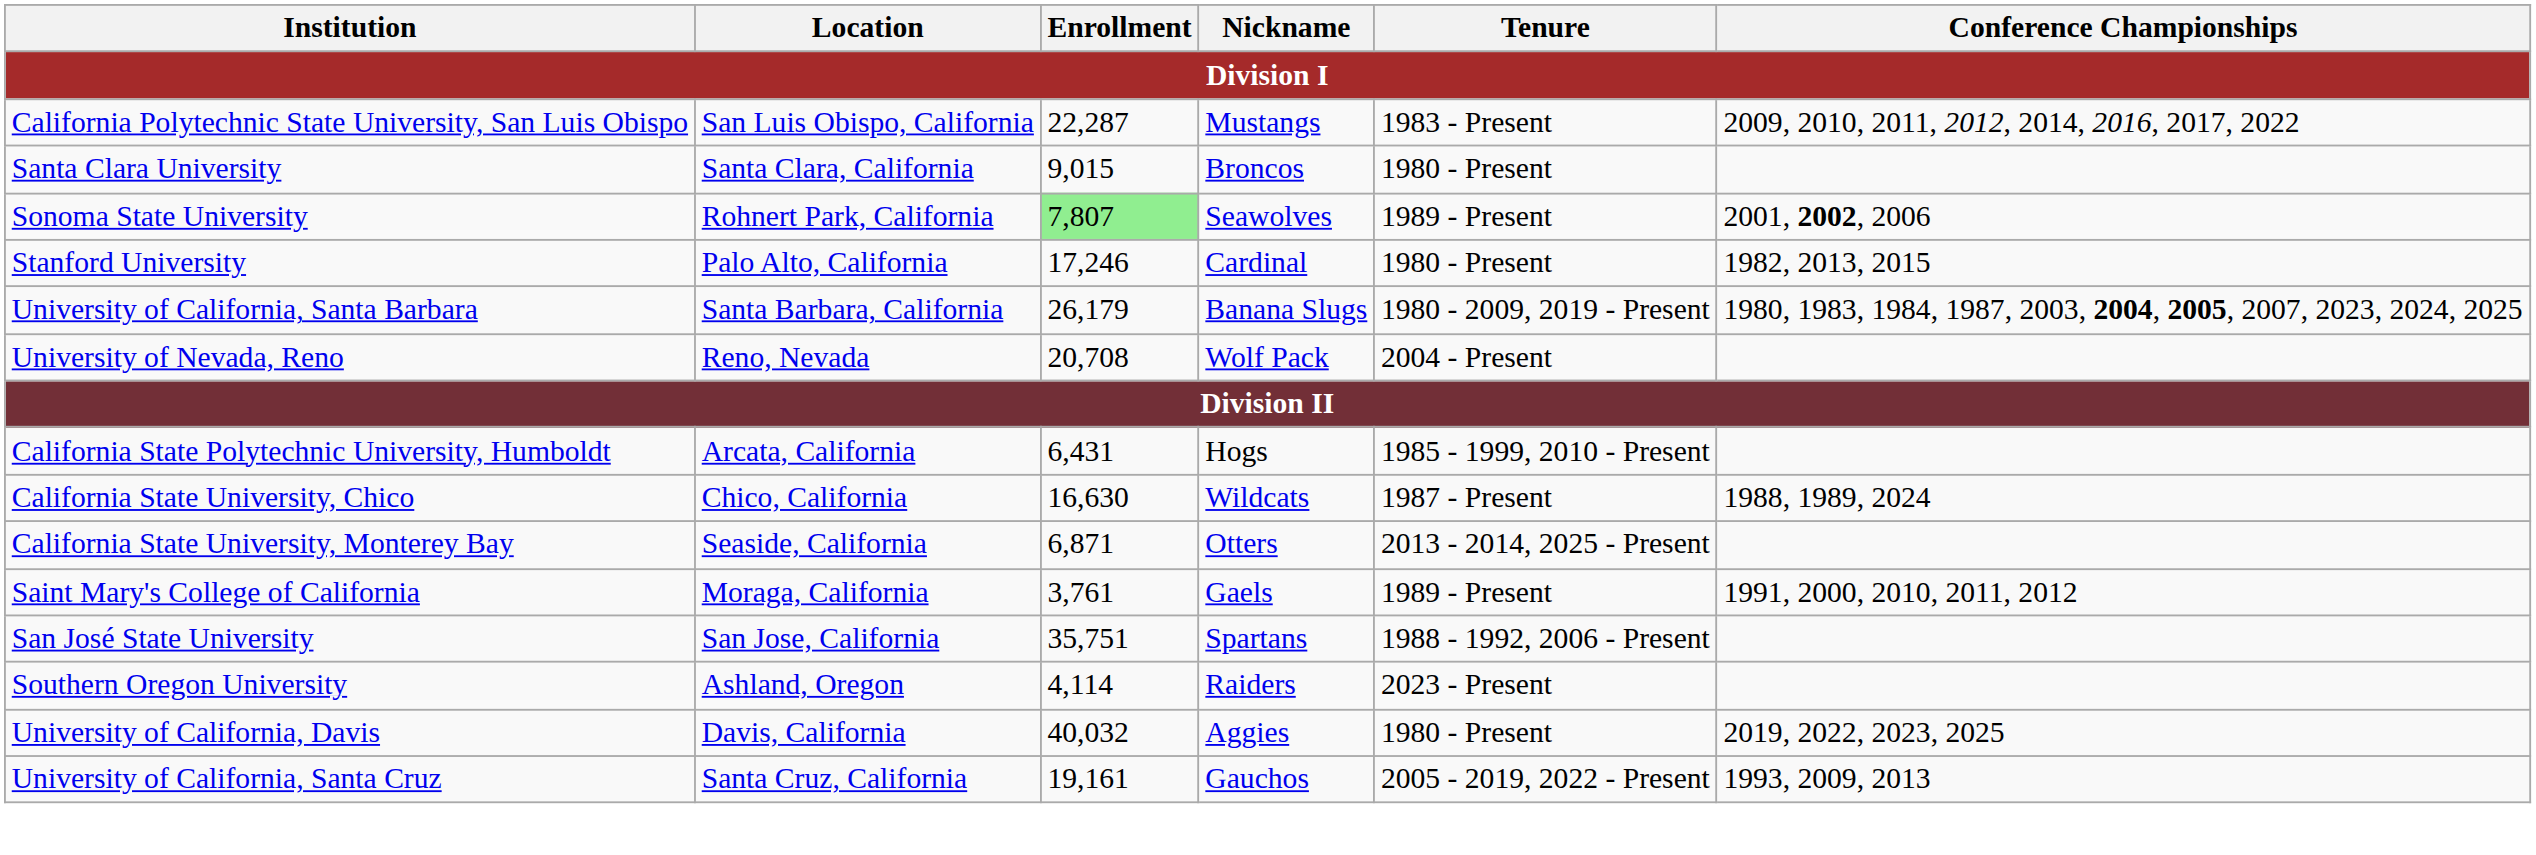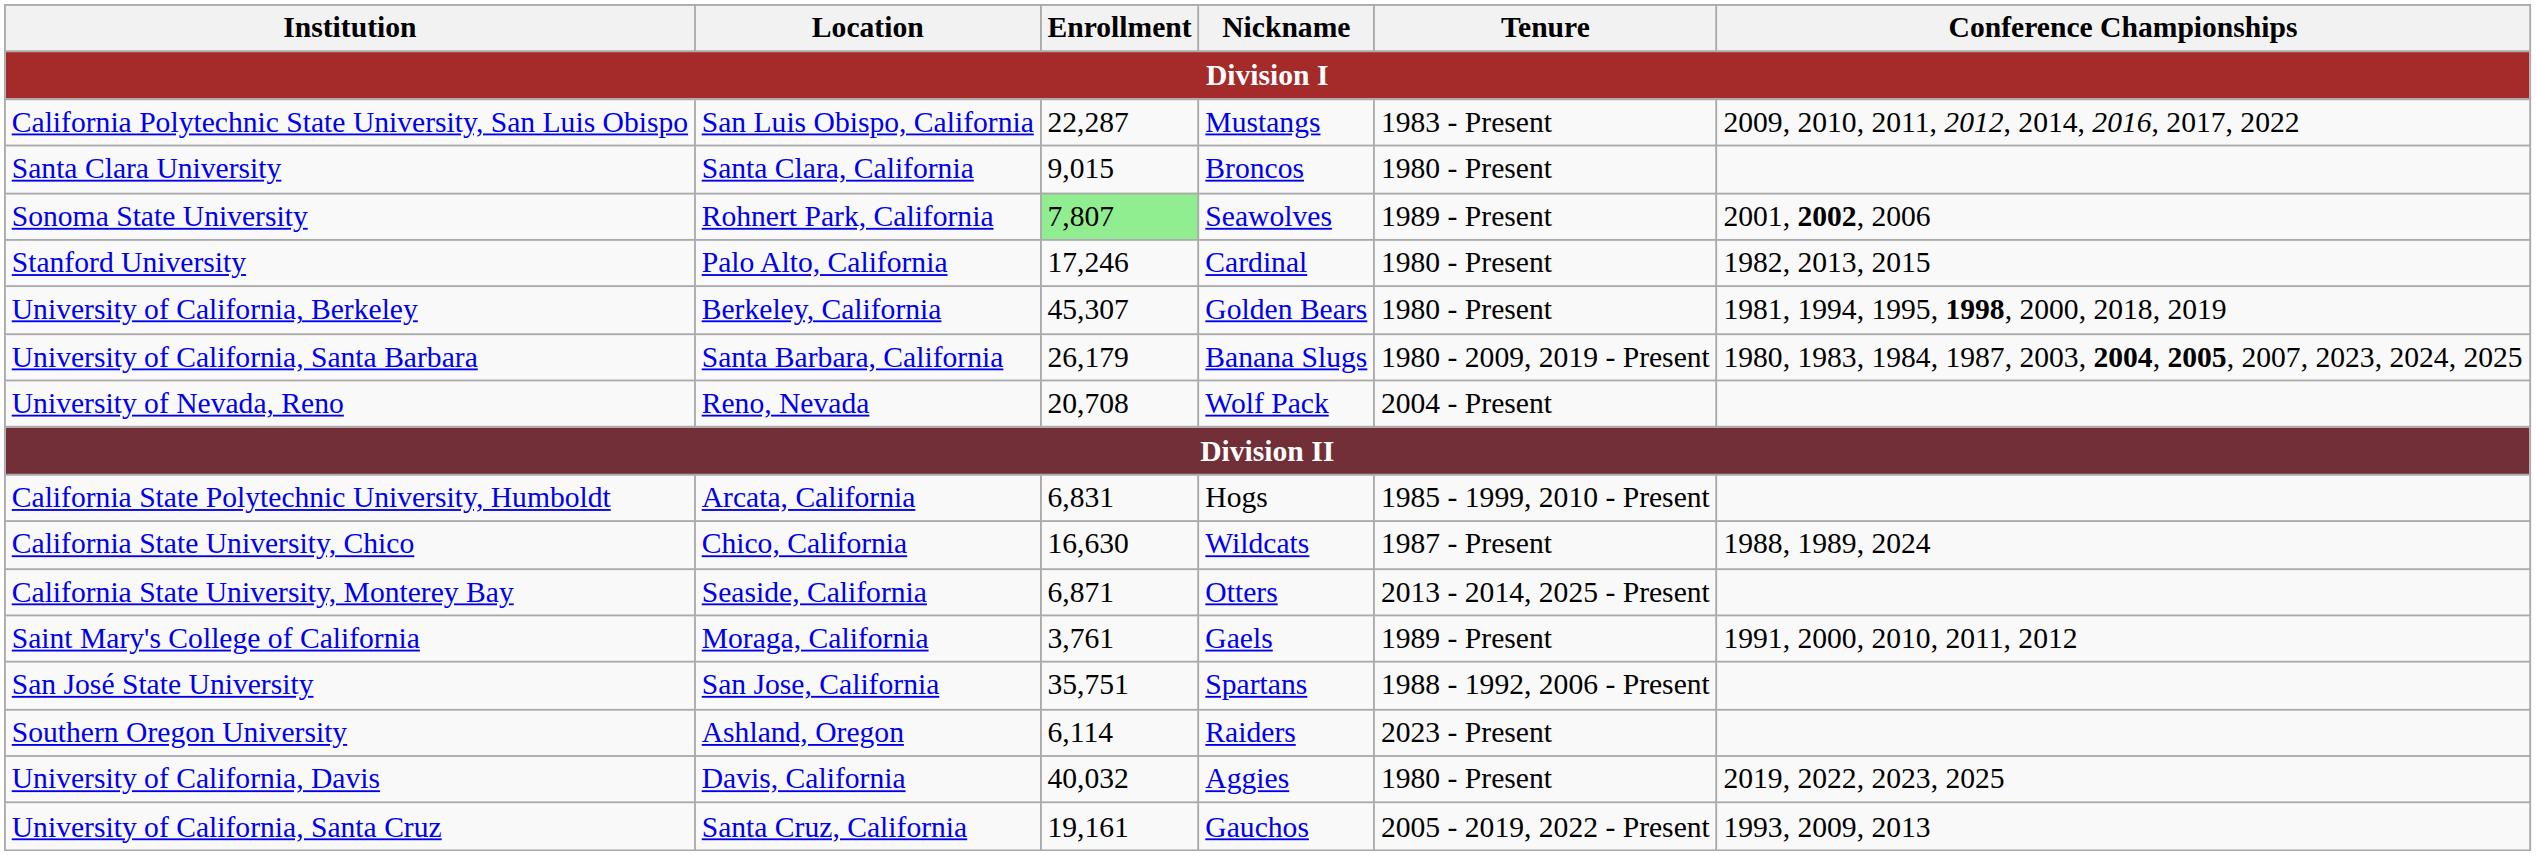+ row: University of California, Berkeley | Berkeley, California | 45,307 | Golden Bears | 1980 - Present | 1981, 1994, 1995, 1998, 2000, 2018, 2019
California State Polytechnic University, Humboldt | Enrollment: 6,431 -> 6,831
Southern Oregon University | Enrollment: 4,114 -> 6,114
